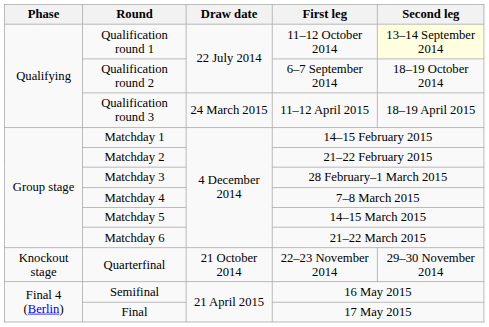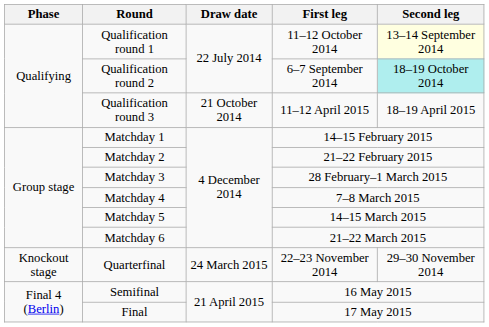Qualification round 2 | Second leg: no background -> paleturquoise background
Qualification round 3 | Draw date: 24 March 2015 -> 21 October 2014
Quarterfinal | Draw date: 21 October 2014 -> 24 March 2015
